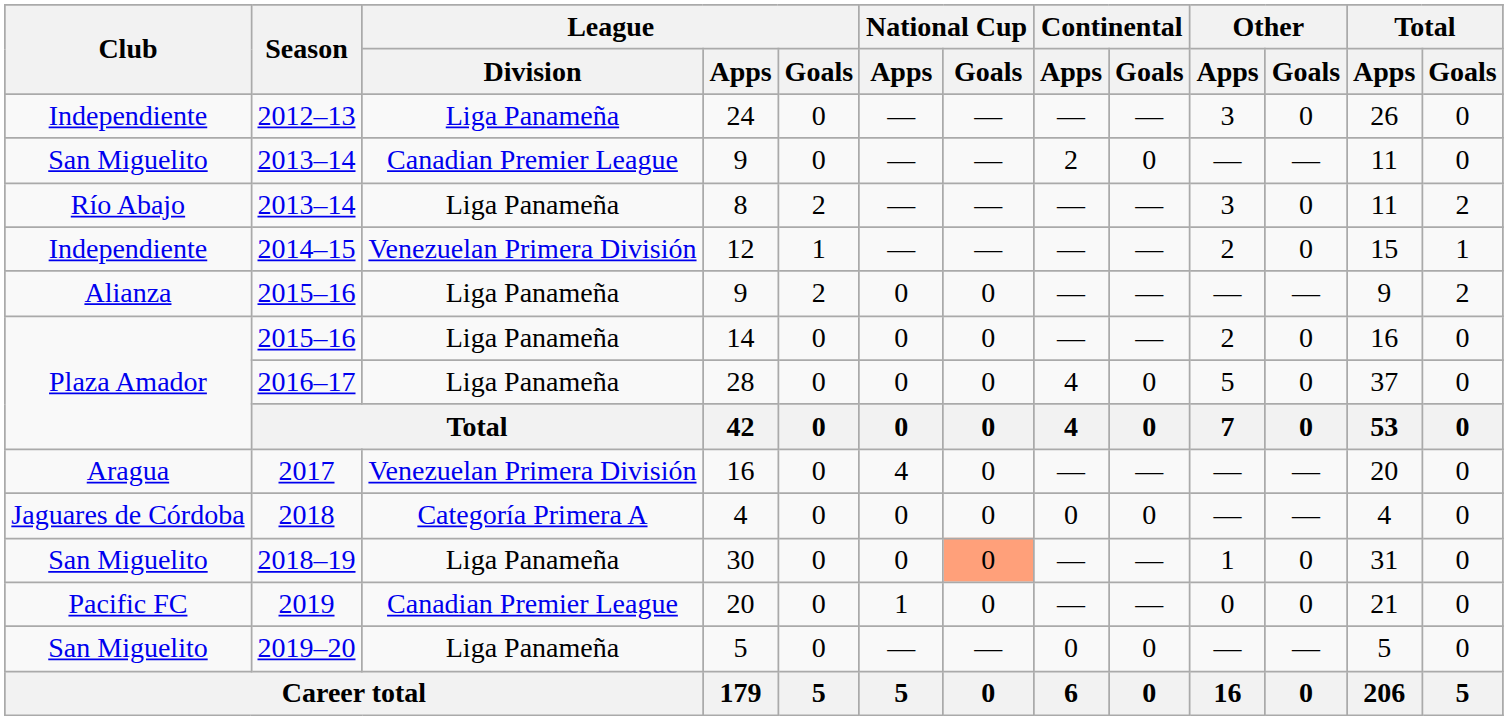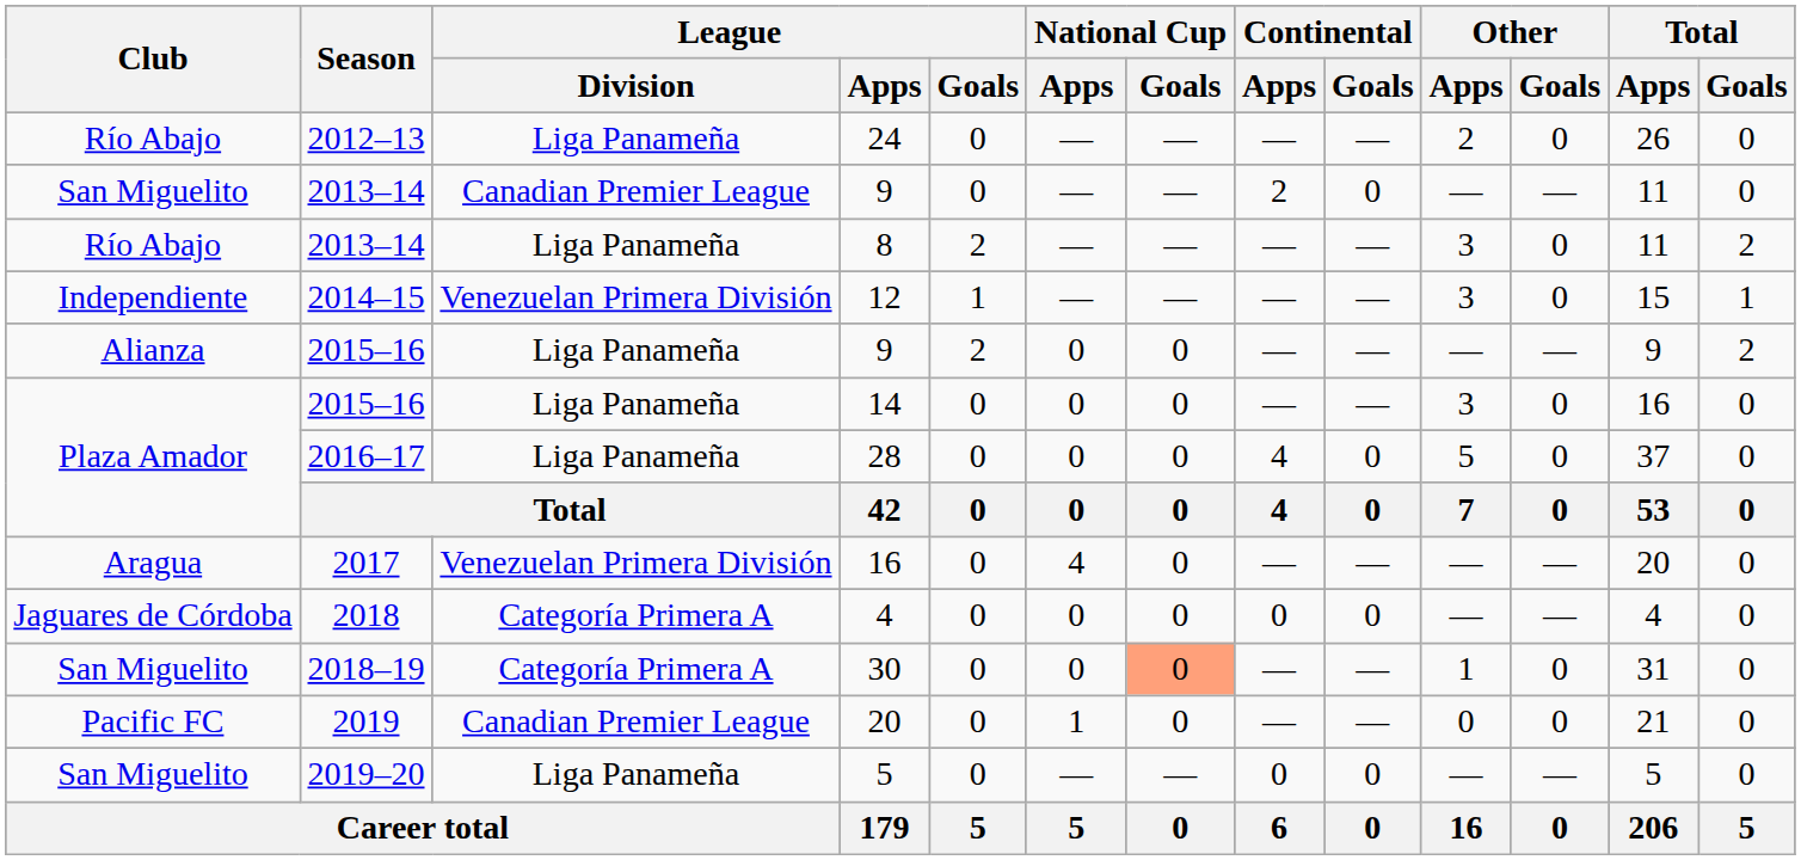24 | Club: Independiente -> Río Abajo
24 | Other / Apps: 3 -> 2
12 | Other / Apps: 2 -> 3
14 | Other / Apps: 2 -> 3
30 | League / Division: Liga Panameña -> Categoría Primera A
